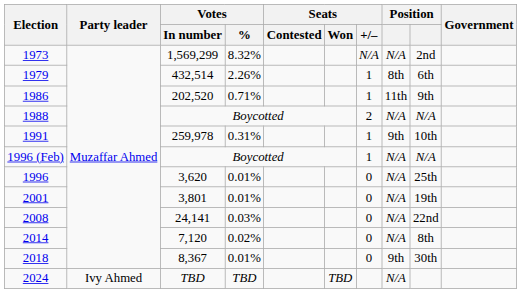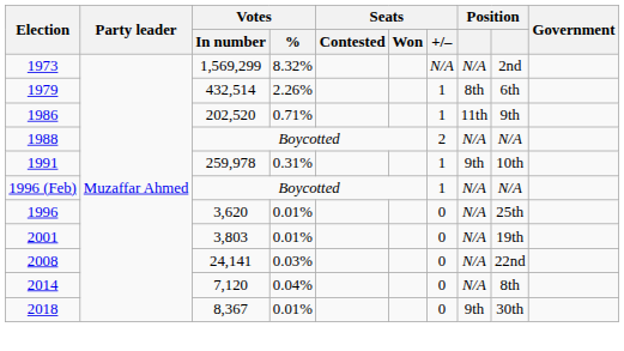2001 | Votes / In number: 3,801 -> 3,803
2014 | Votes / %: 0.02% -> 0.04%
- row: 2024 | Ivy Ahmed | TBD | TBD | TBD | N/A
